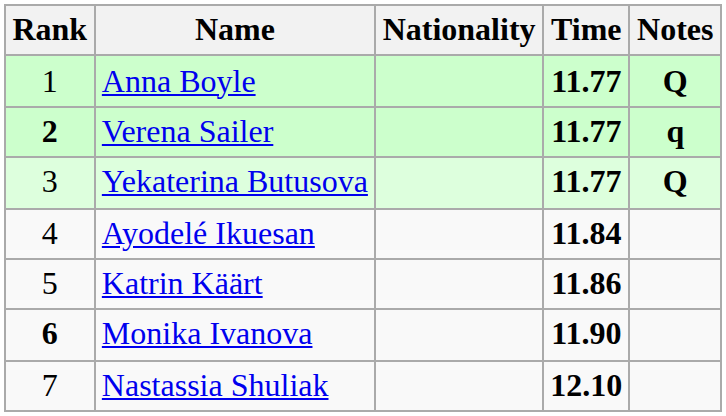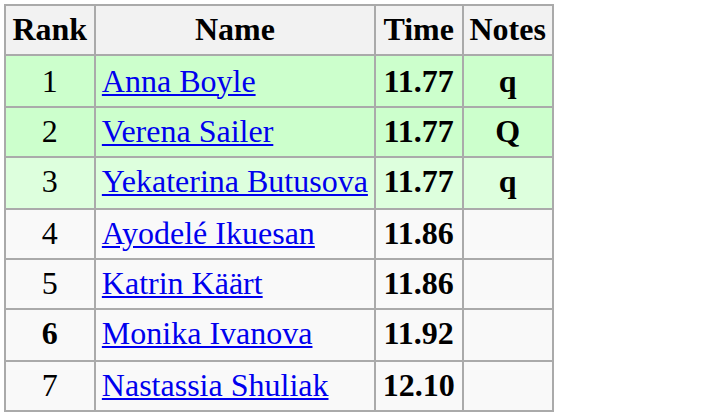- column: Nationality
Anna Boyle | Notes: Q -> q
Verena Sailer | Rank: bold -> normal
Verena Sailer | Notes: q -> Q
Yekaterina Butusova | Notes: Q -> q
Ayodelé Ikuesan | Time: 11.84 -> 11.86
Monika Ivanova | Time: 11.90 -> 11.92
